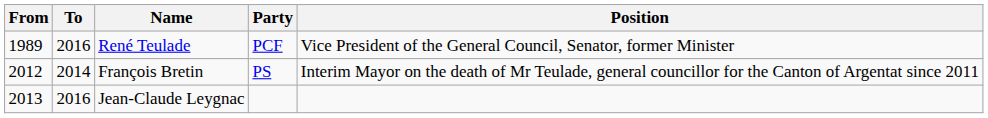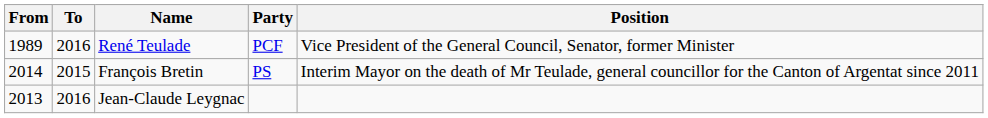François Bretin | From: 2012 -> 2014
François Bretin | To: 2014 -> 2015
